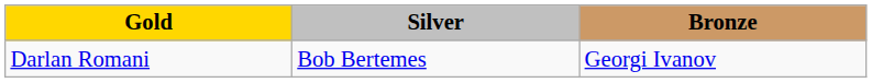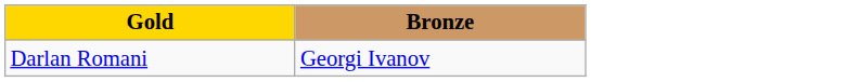- column: Silver | Bob Bertemes
